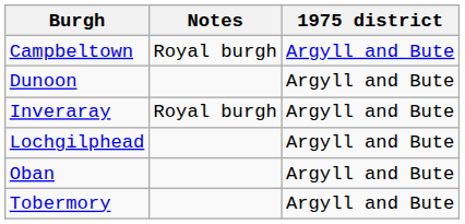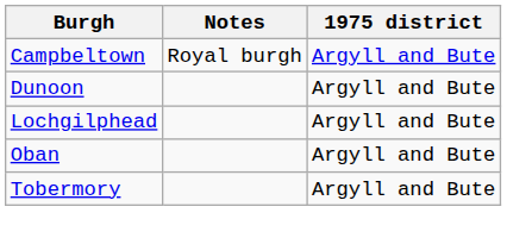- row: Inveraray | Royal burgh | Argyll and Bute
